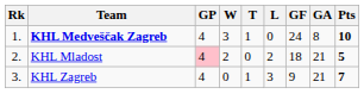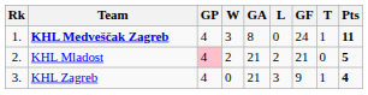columns swapped: T <-> GA
KHL Medveščak Zagreb | Pts: 10 -> 11
KHL Mladost | GF: 18 -> 21
KHL Zagreb | Pts: 7 -> 4
